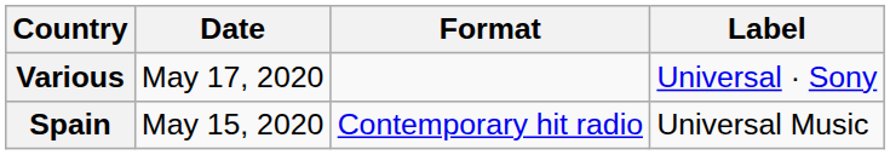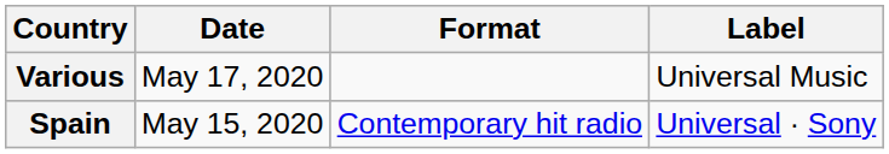Various | Label: Universal · Sony -> Universal Music
Spain | Label: Universal Music -> Universal · Sony
